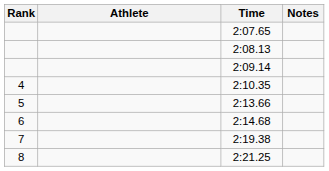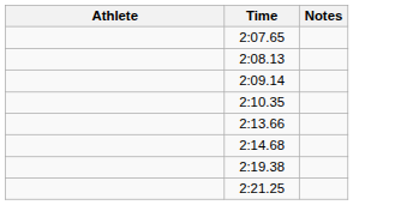- column: Rank | 4 | 5 | 6 | 7 | 8
